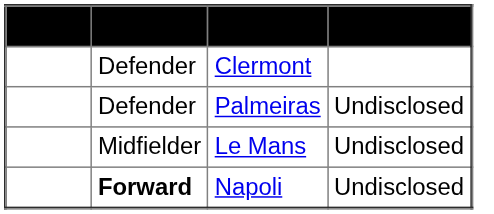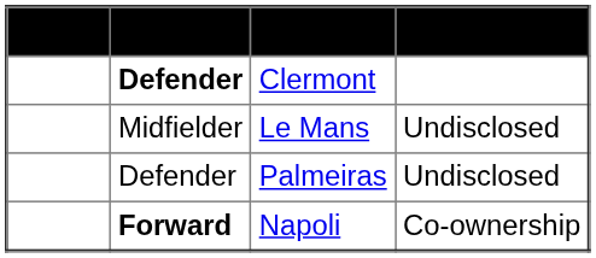Clermont | Position: normal -> bold
rows swapped: Le Mans <-> Palmeiras
Napoli | Details: Undisclosed -> Co-ownership
